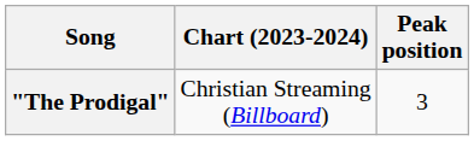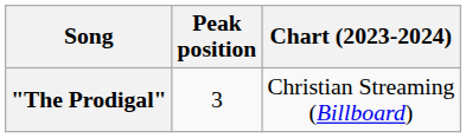columns swapped: Chart (2023-2024) <-> Peak position
